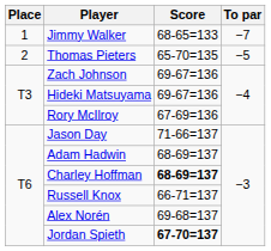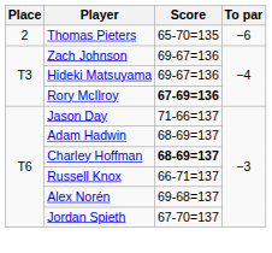- row: 1 | Jimmy Walker | 68-65=133 | −7
Thomas Pieters | To par: −5 -> −6
Rory McIlroy | Score: normal -> bold
Jordan Spieth | Score: bold -> normal
